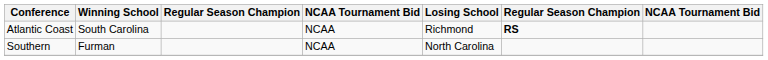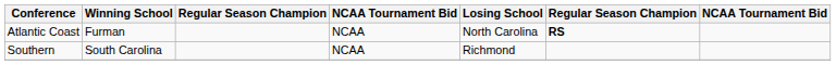Atlantic Coast | Winning School: South Carolina -> Furman
Atlantic Coast | Losing School: Richmond -> North Carolina
Southern | Winning School: Furman -> South Carolina
Southern | Losing School: North Carolina -> Richmond
